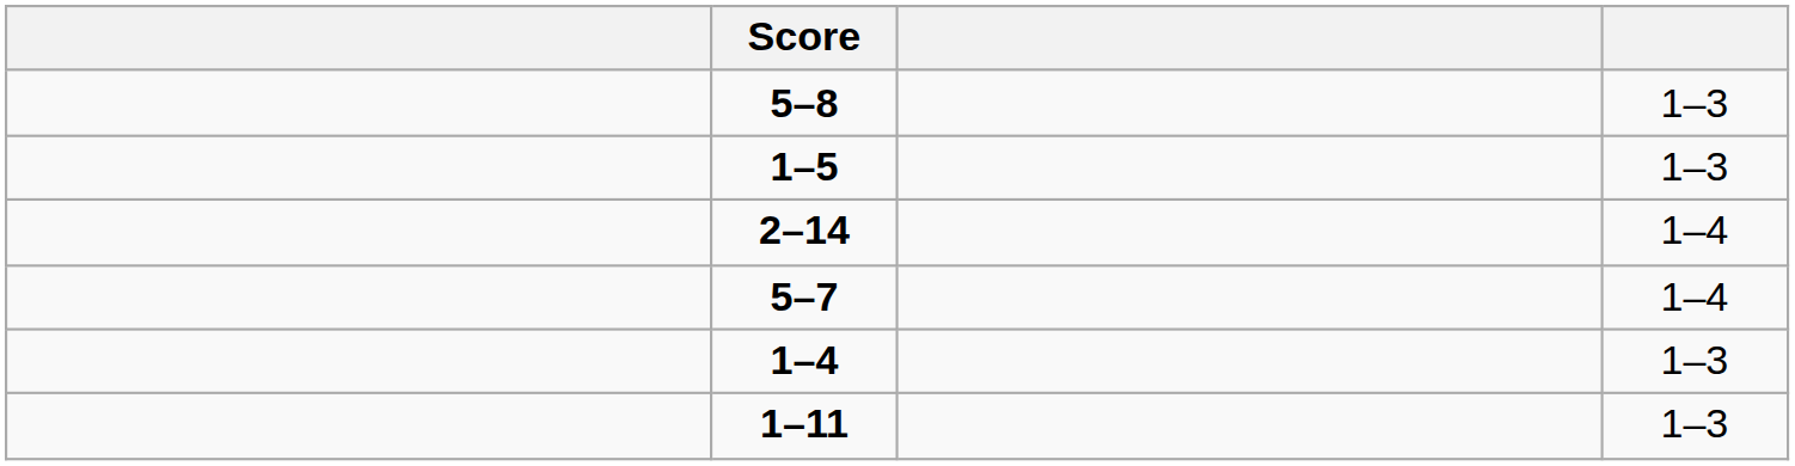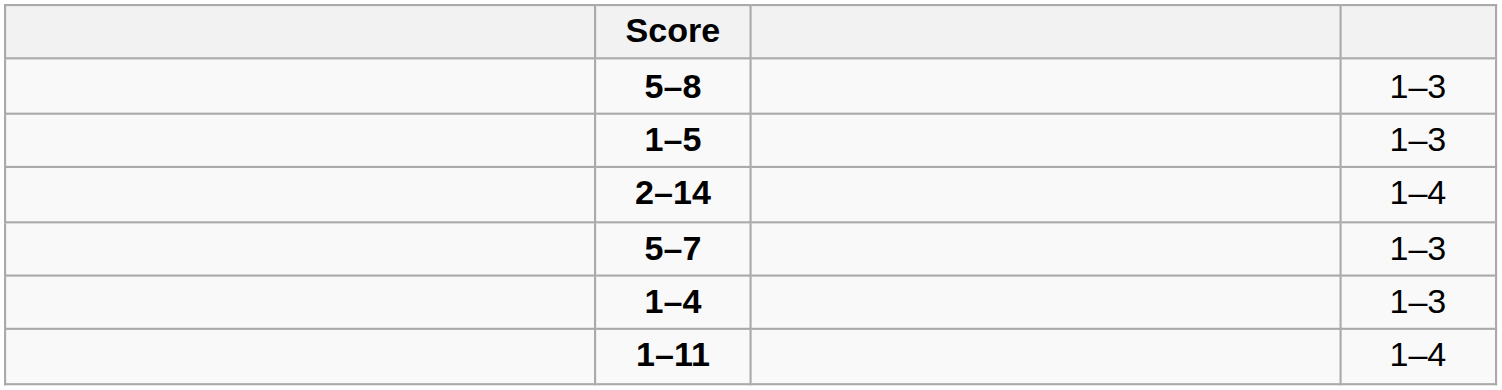5–7 | column 4: 1–4 -> 1–3
1–11 | column 4: 1–3 -> 1–4
